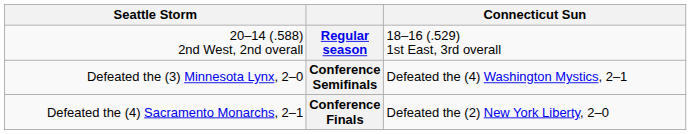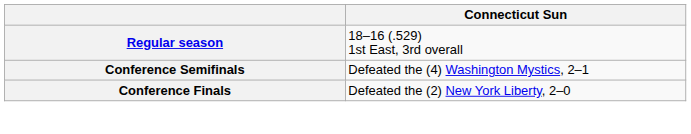- column: Seattle Storm | 20–14 (.588) 2nd West, 2nd overall | Defeated the (3) Minnesota Lynx, 2–0 | Defeated the (4) Sacramento Monarchs, 2–1
